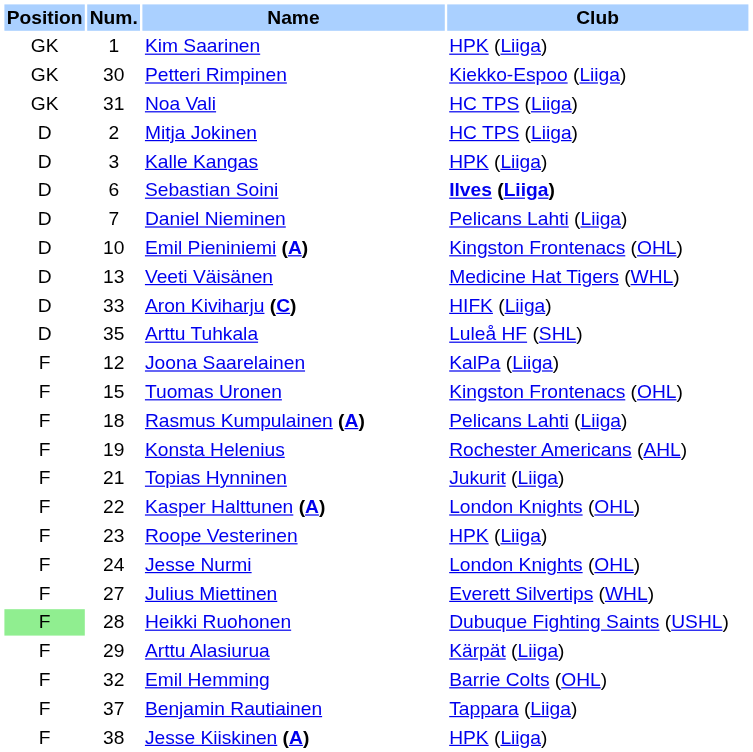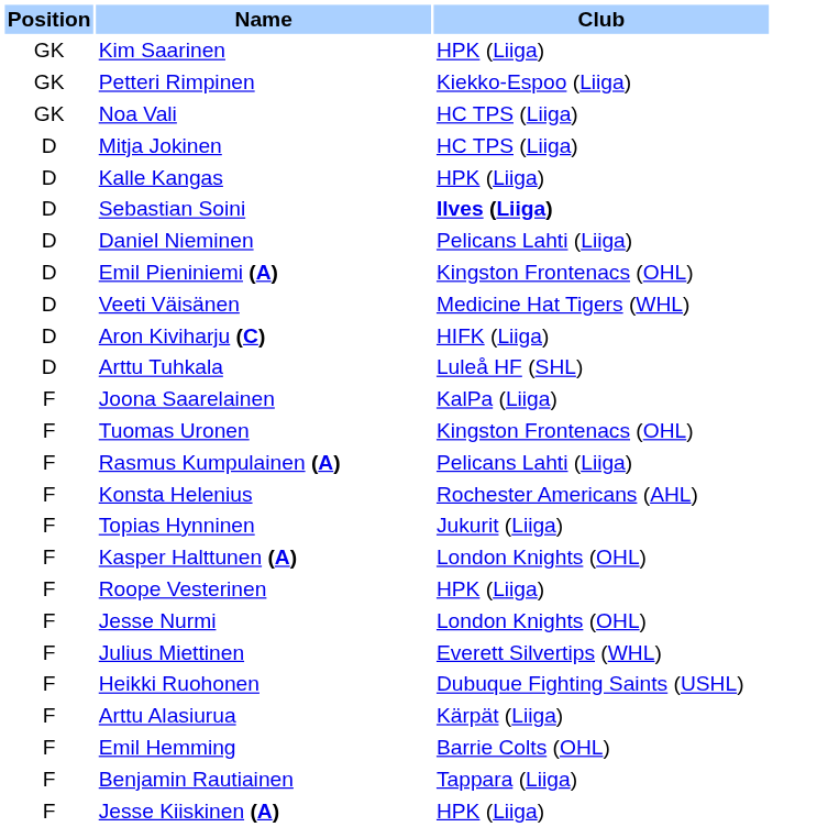- column: Num. | 1 | 30 | 31 | 2 | 3 | 6 | 7 | 10 | 13 | 33 | 35 | 12 | 15 | 18 | 19 | 21 | 22 | 23 | 24 | 27 | 28 | 29 | 32 | 37 | 38
Heikki Ruohonen | Position: lightgreen background -> no background
